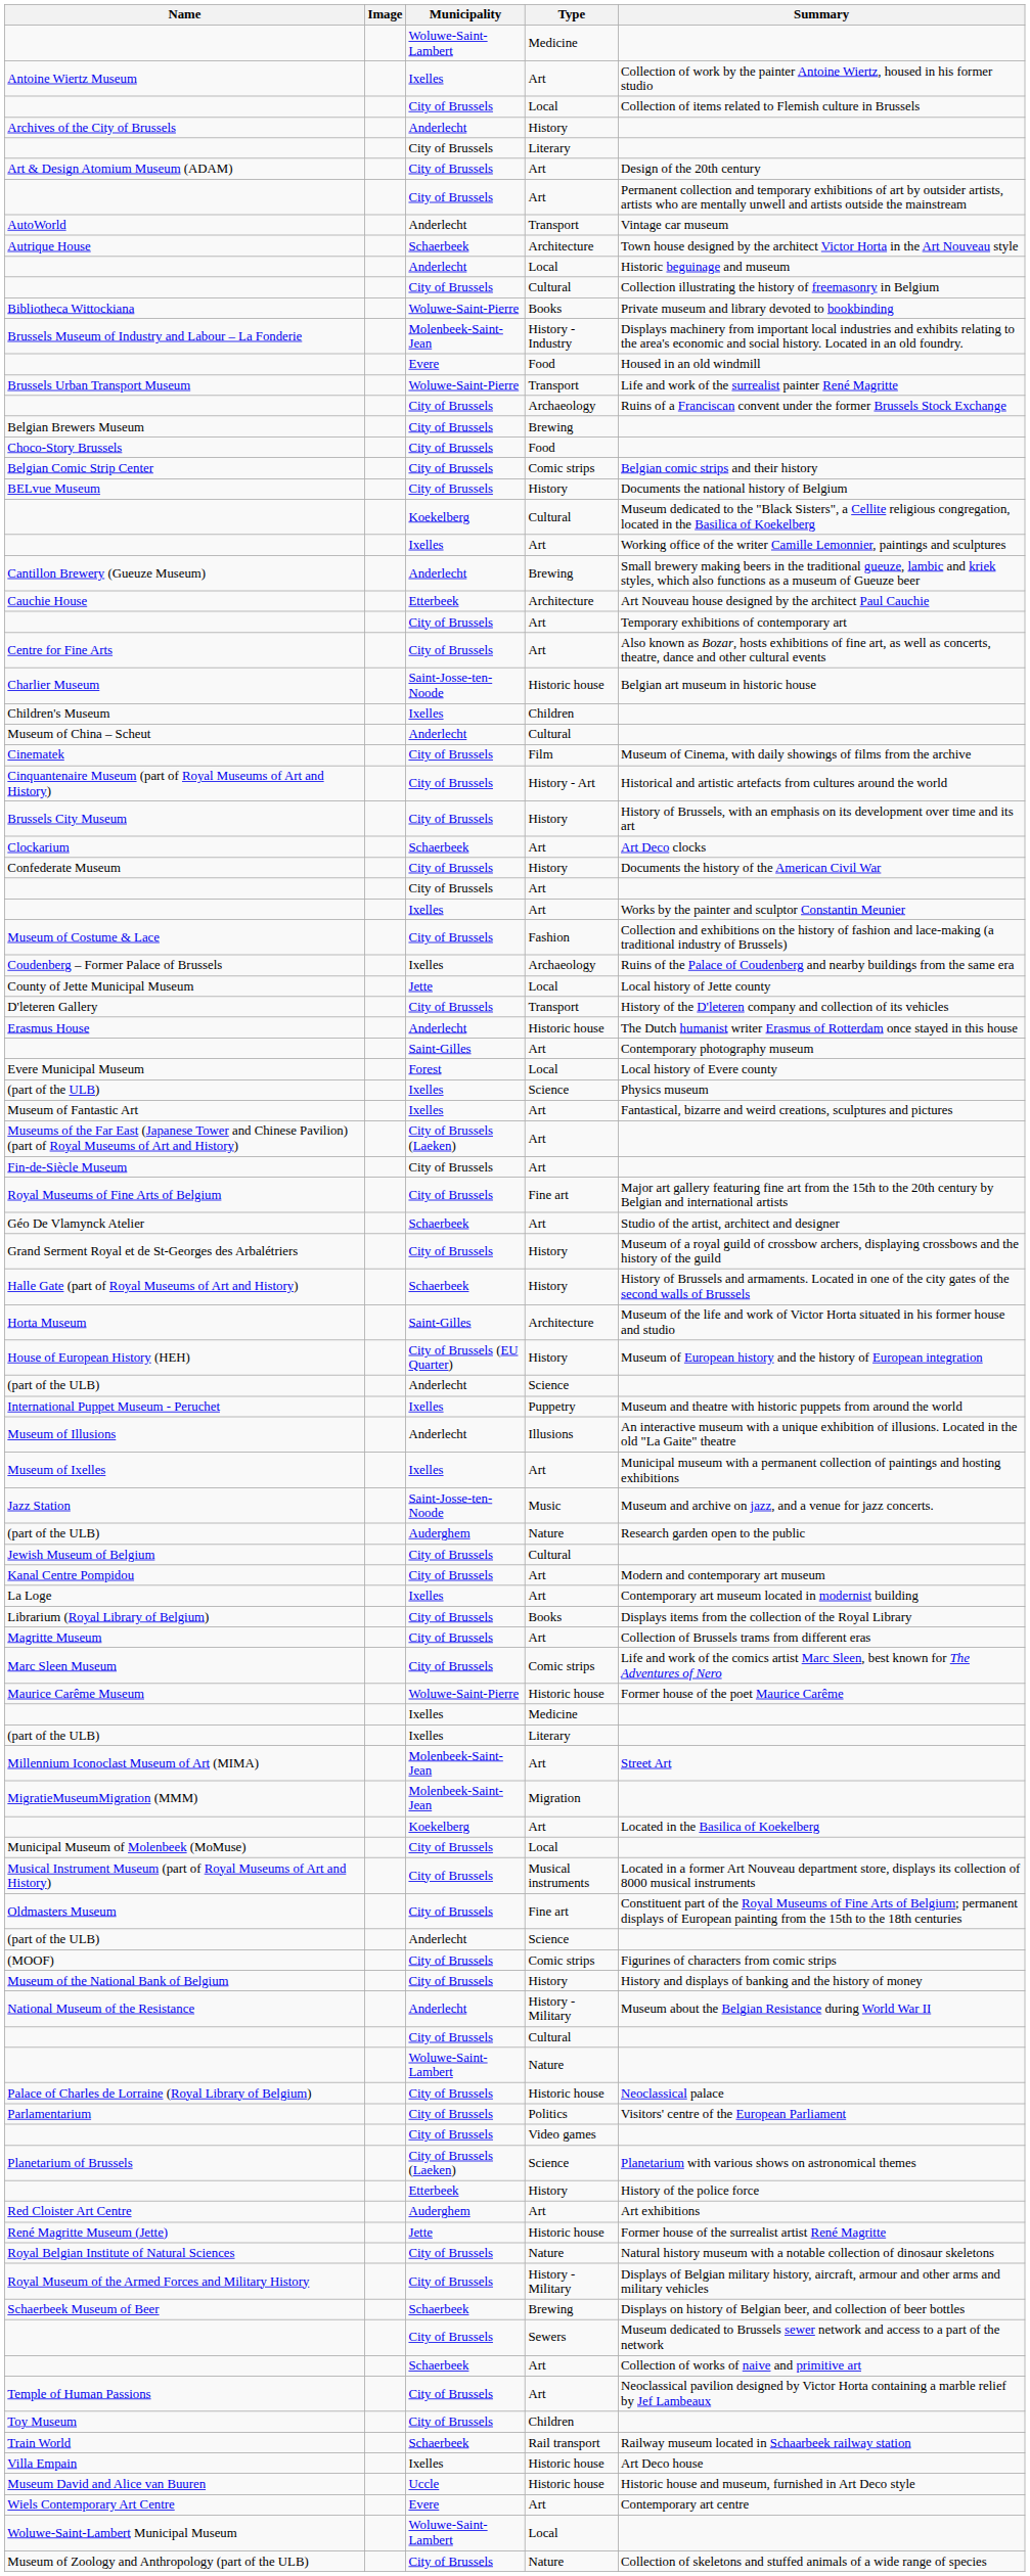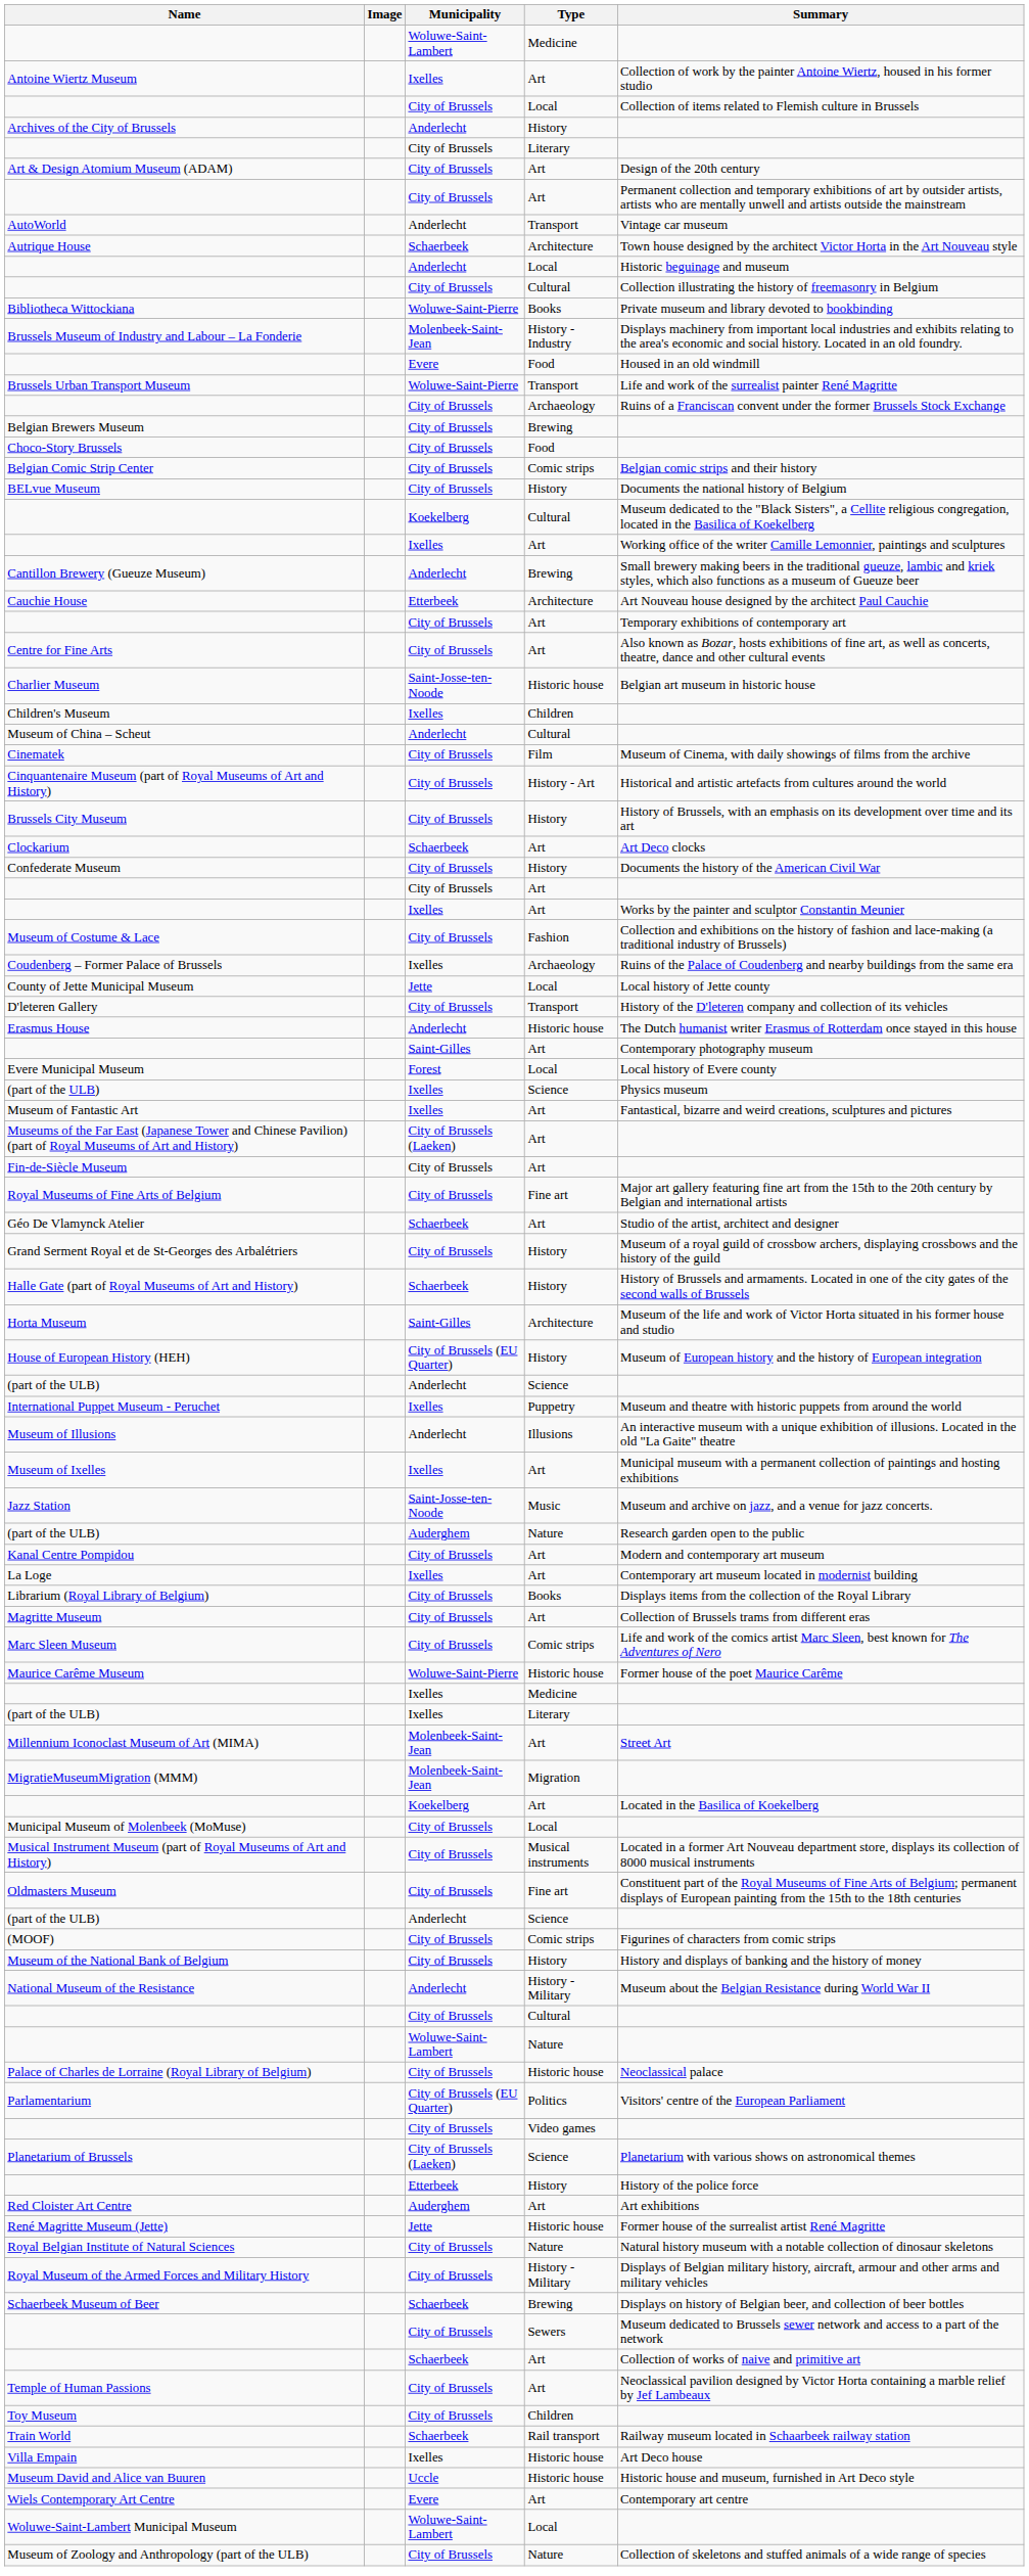- row: Jewish Museum of Belgium | City of Brussels | Cultural
Parlamentarium | Municipality: City of Brussels -> City of Brussels (EU Quarter)
